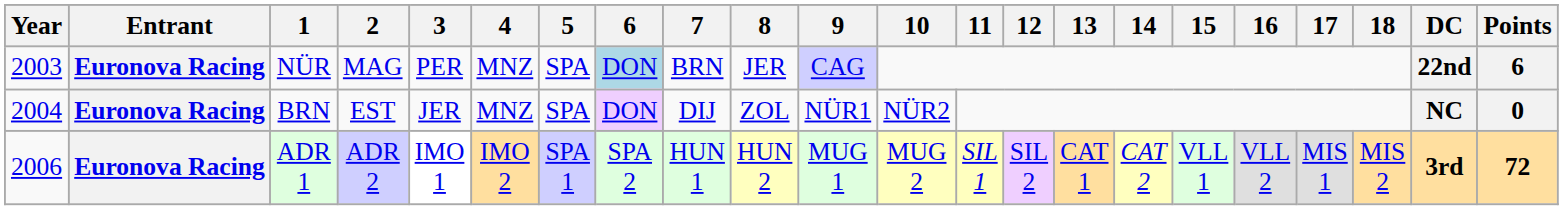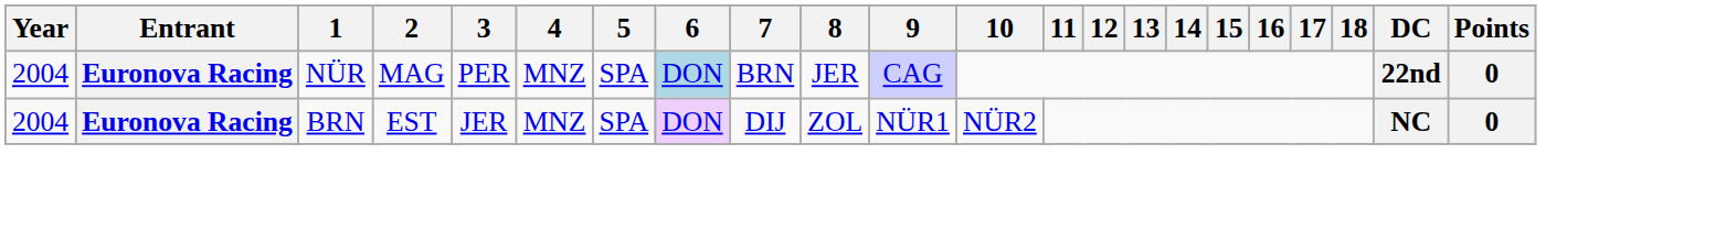NÜR | Year: 2003 -> 2004
NÜR | Points: 6 -> 0
- row: 2006 | Euronova Racing | ADR 1 | ADR 2 | IMO 1 | IMO 2 | SPA 1 | SPA 2 | HUN 1 | HUN 2 | MUG 1 | MUG 2 | SIL 1 | SIL 2 | CAT 1 | CAT 2 | VLL 1 | VLL 2 | MIS 1 | MIS 2 | 3rd | 72
